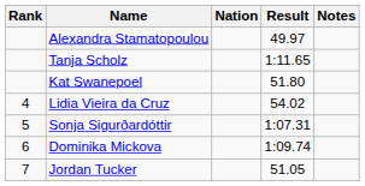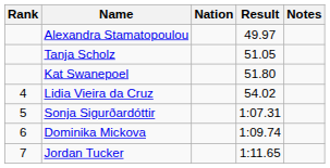Tanja Scholz | Result: 1:11.65 -> 51.05
Jordan Tucker | Result: 51.05 -> 1:11.65
